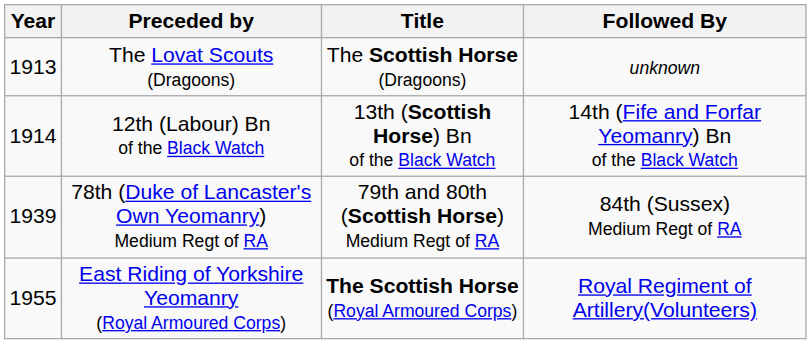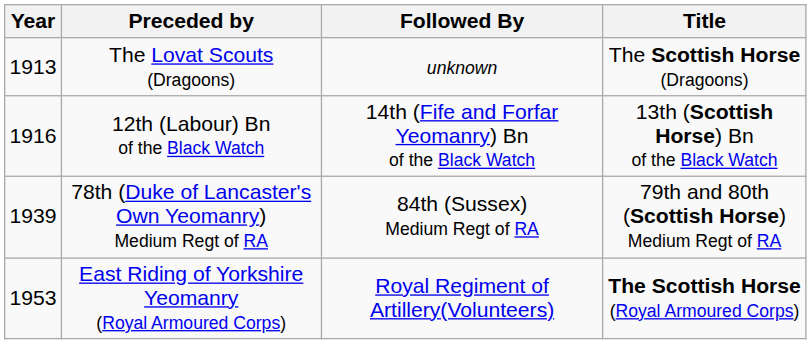columns swapped: Title <-> Followed By
12th (Labour) Bn of the Black Watch | Year: 1914 -> 1916
East Riding of Yorkshire Yeomanry (Royal Armoured Corps) | Year: 1955 -> 1953
